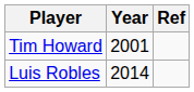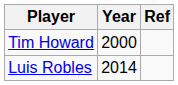Tim Howard | Year: 2001 -> 2000
